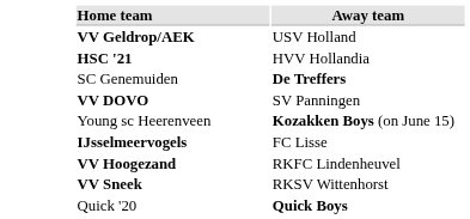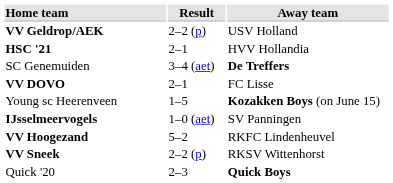+ column: Result | 2–2 (p) | 2–1 | 3–4 (aet) | 2–1 | 1–5 | 1–0 (aet) | 5–2 | 2–2 (p) | 2–3
VV DOVO | Away team: SV Panningen -> FC Lisse
IJsselmeervogels | Away team: FC Lisse -> SV Panningen
